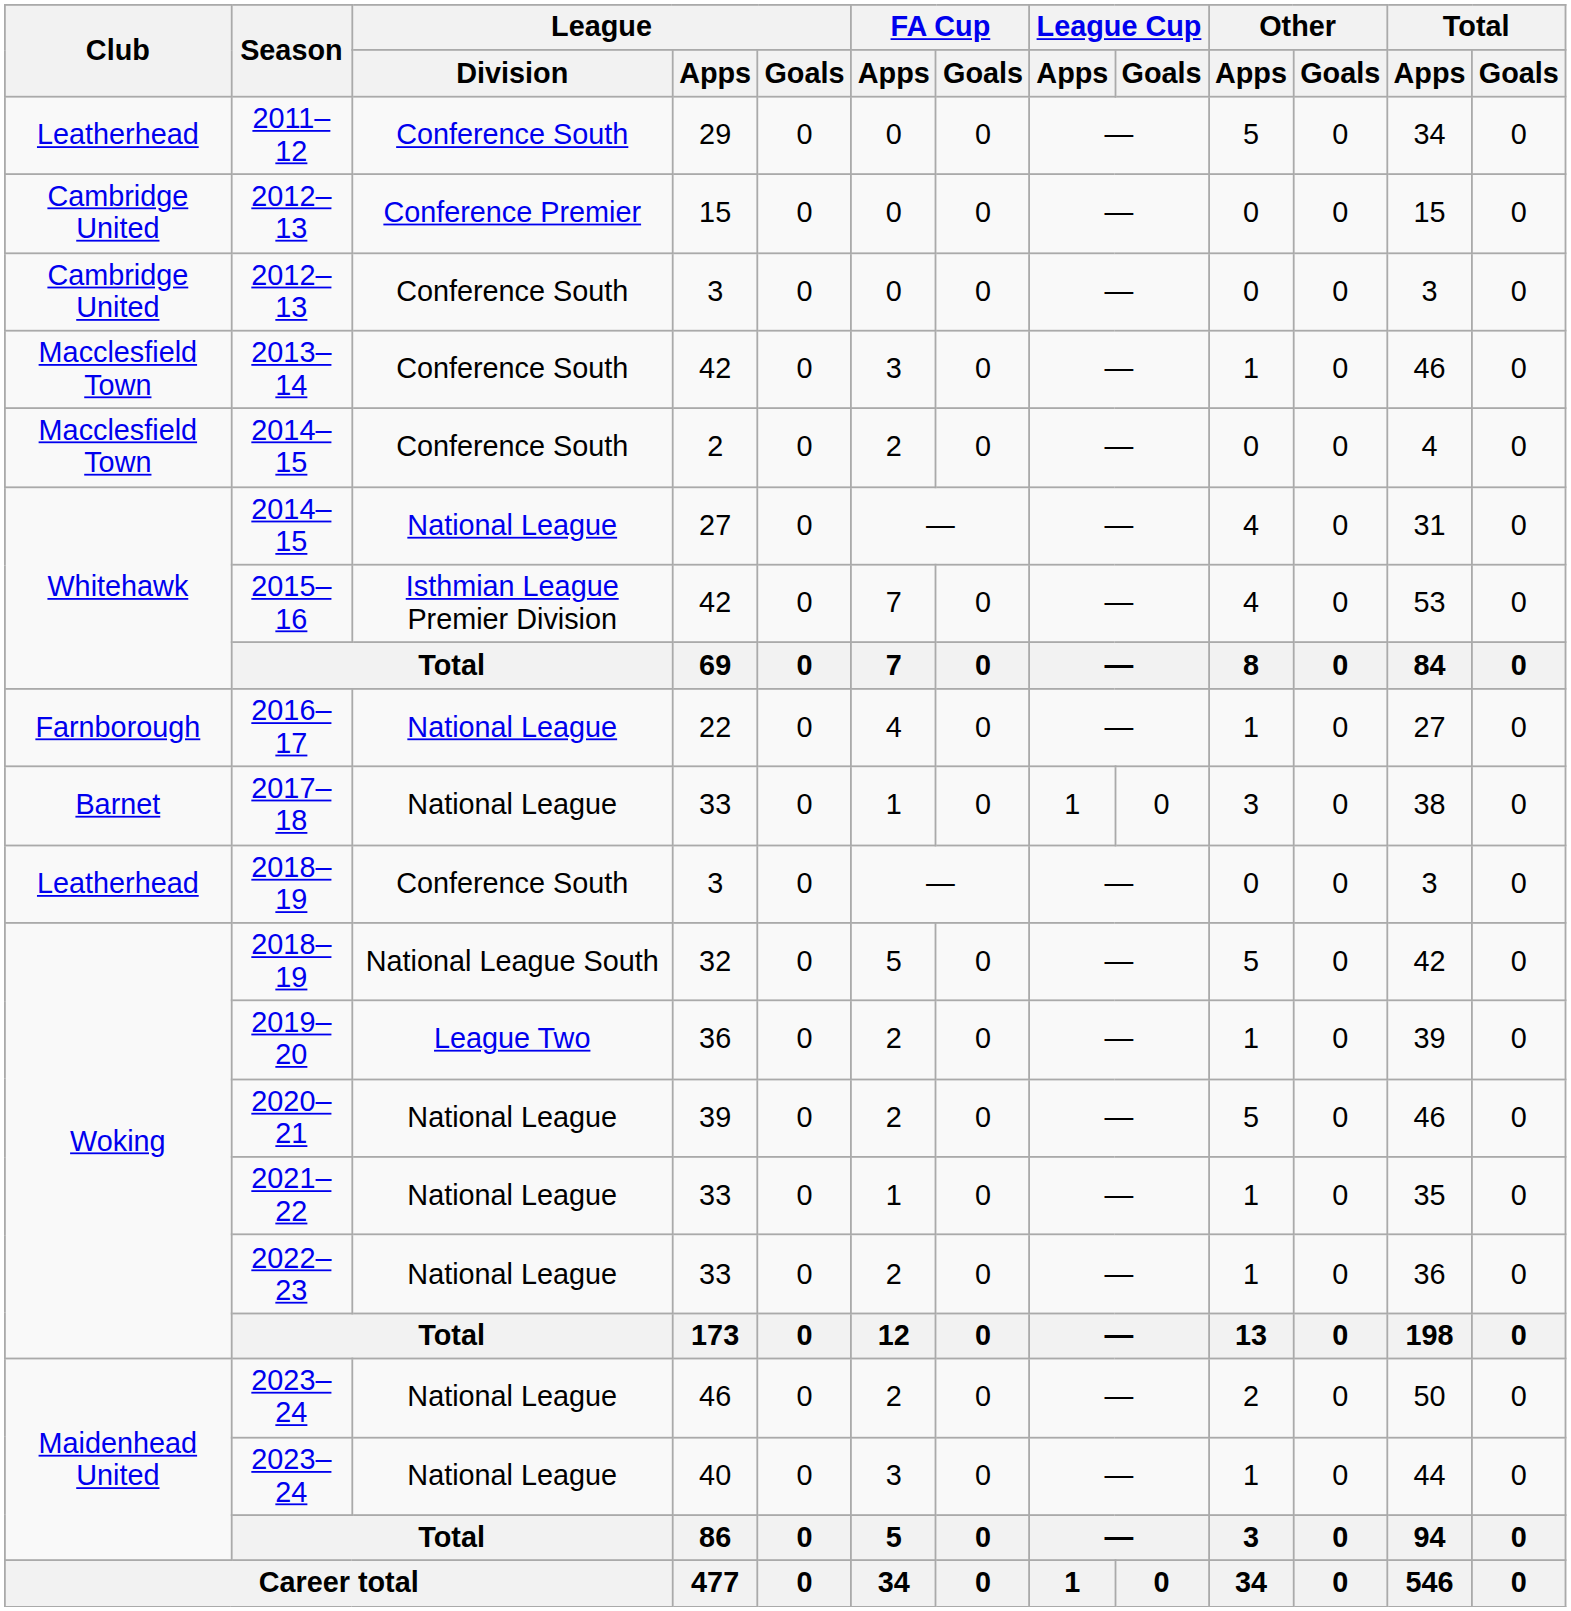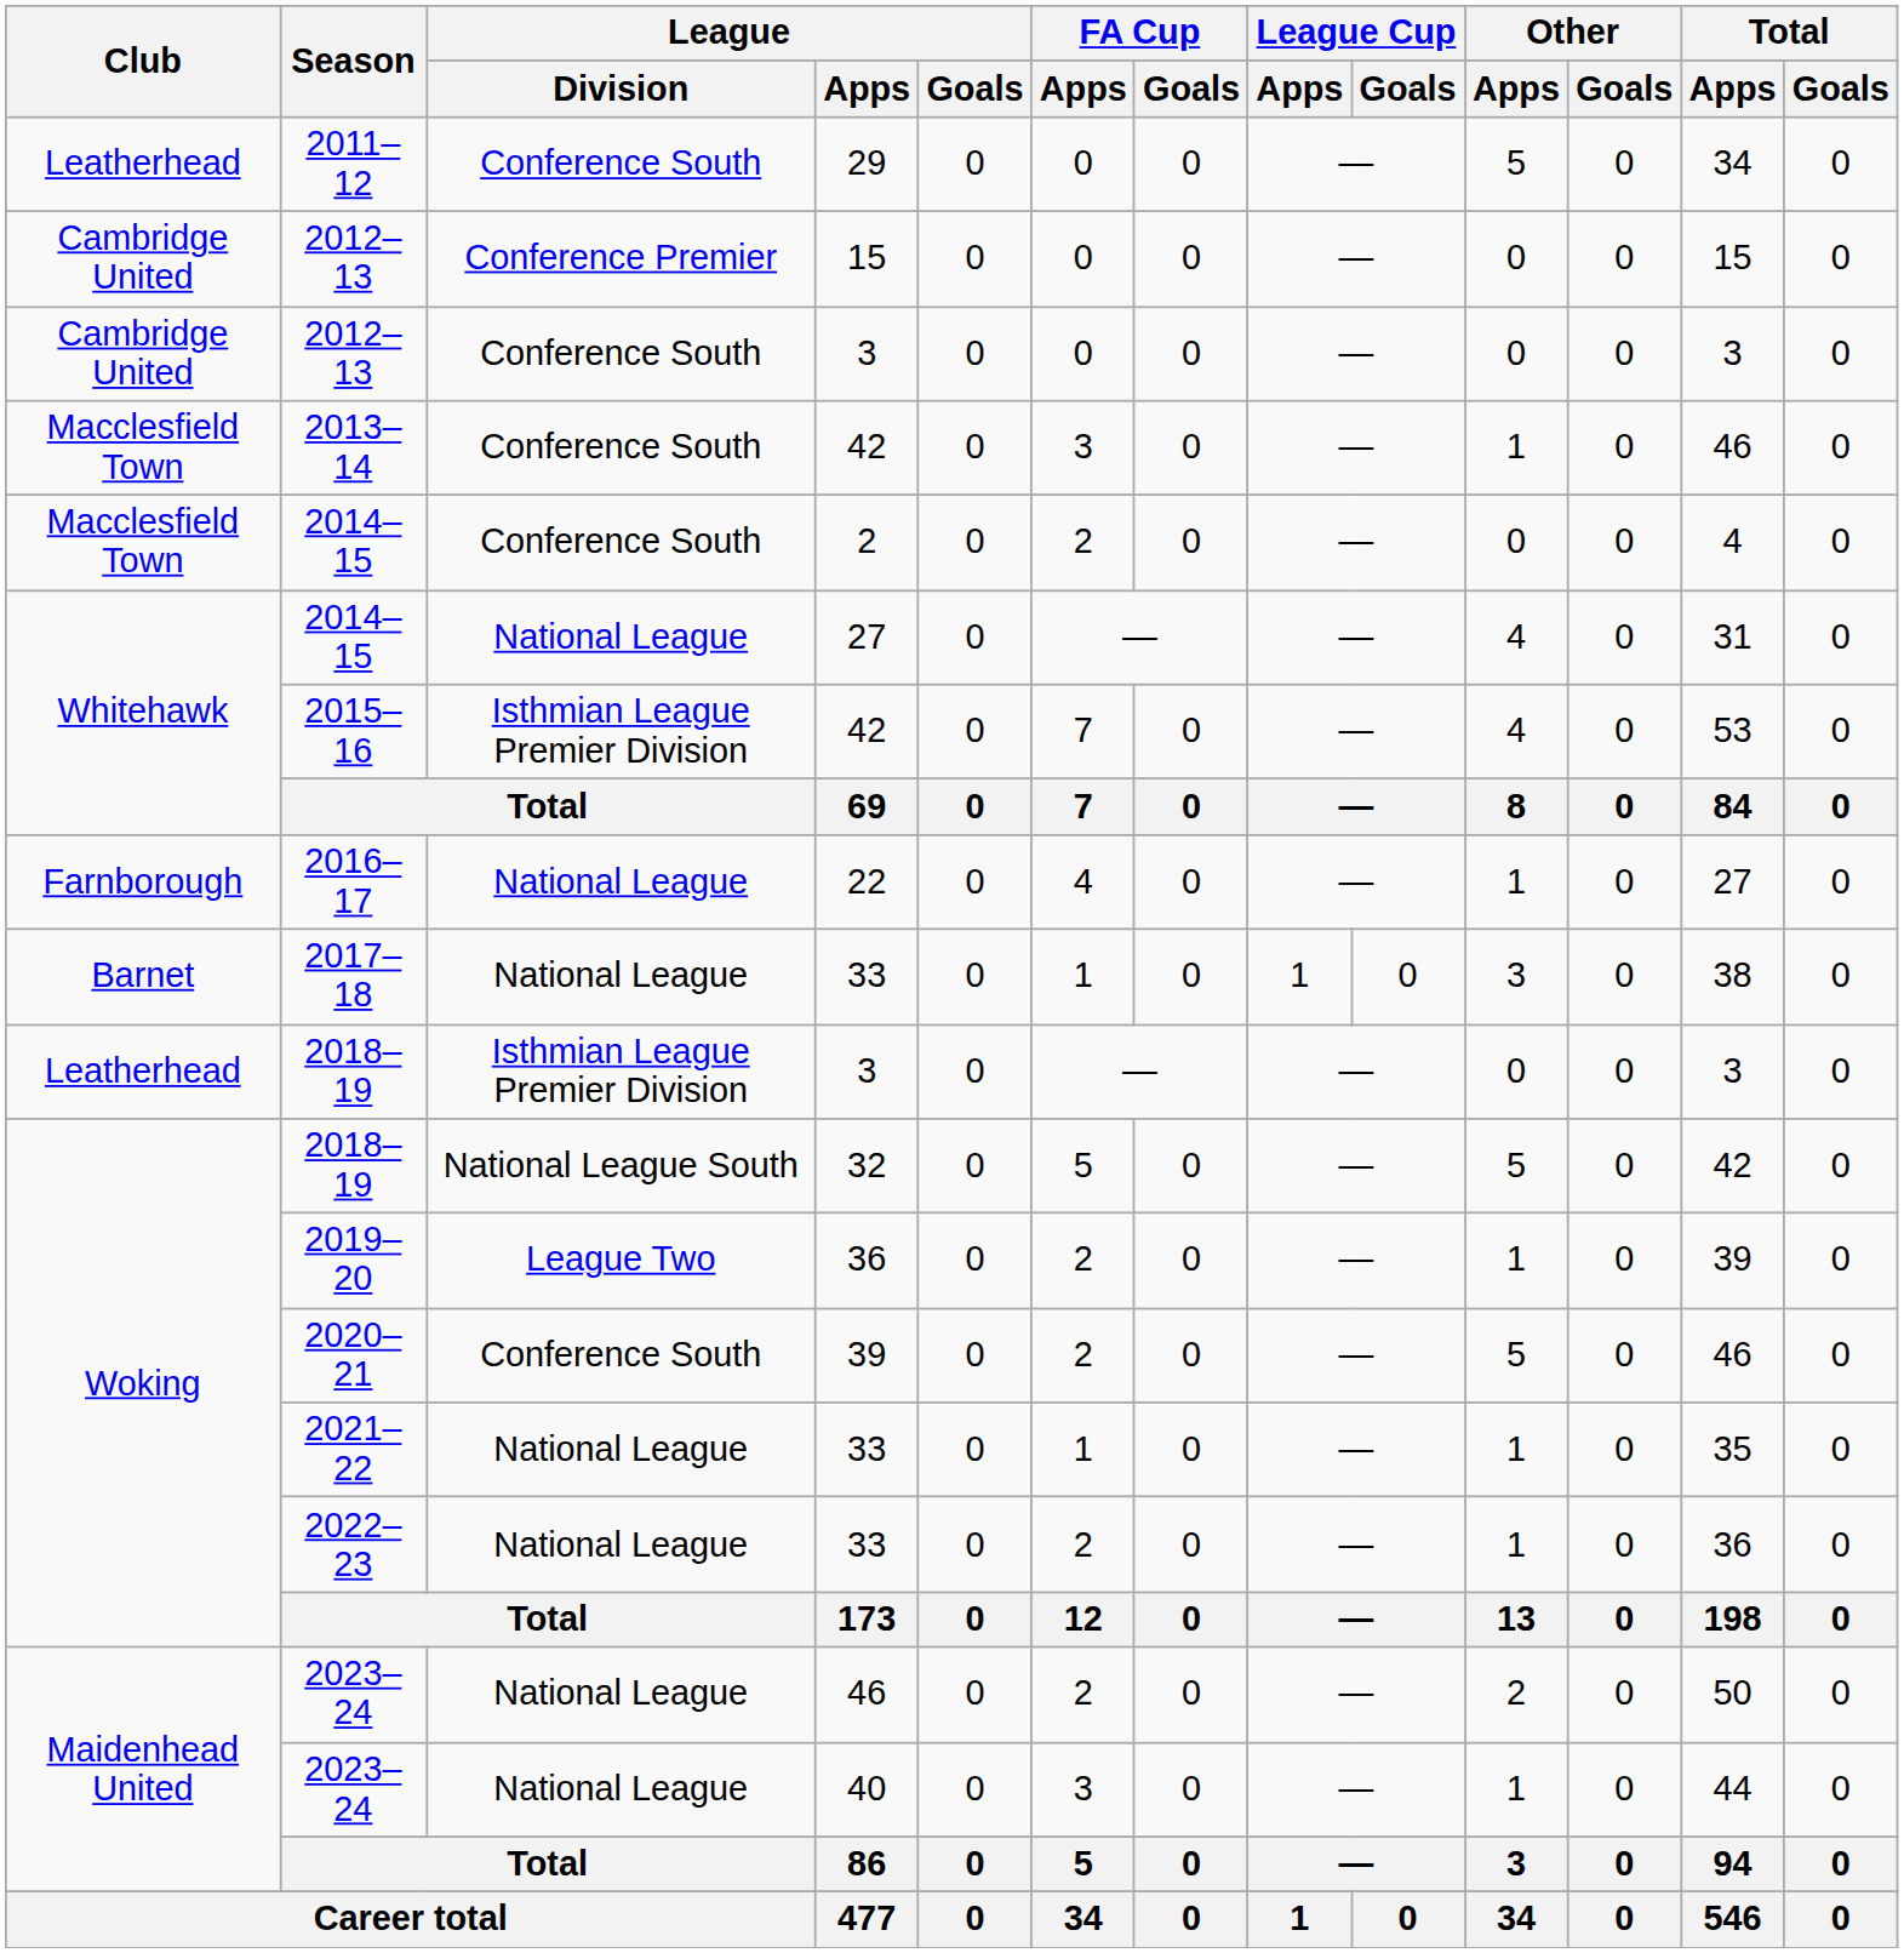2018–19 / 3 | League / Division: Conference South -> Isthmian League Premier Division
2020–21 | League / Division: National League -> Conference South
